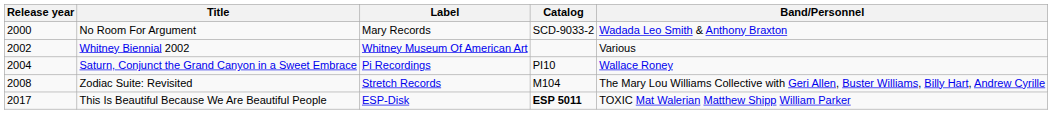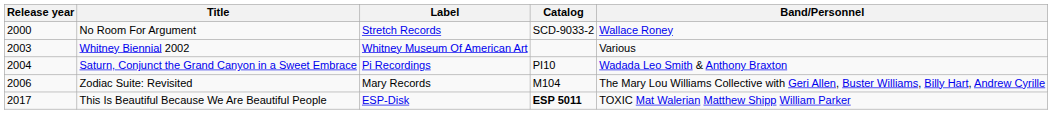No Room For Argument | Label: Mary Records -> Stretch Records
No Room For Argument | Band/Personnel: Wadada Leo Smith & Anthony Braxton -> Wallace Roney
Whitney Biennial 2002 | Release year: 2002 -> 2003
Saturn, Conjunct the Grand Canyon in a Sweet Embrace | Band/Personnel: Wallace Roney -> Wadada Leo Smith & Anthony Braxton
Zodiac Suite: Revisited | Release year: 2008 -> 2006
Zodiac Suite: Revisited | Label: Stretch Records -> Mary Records
